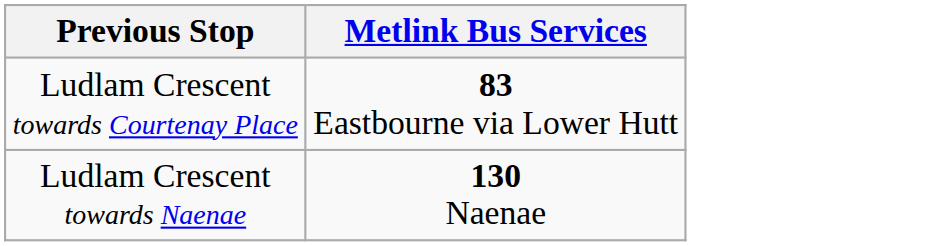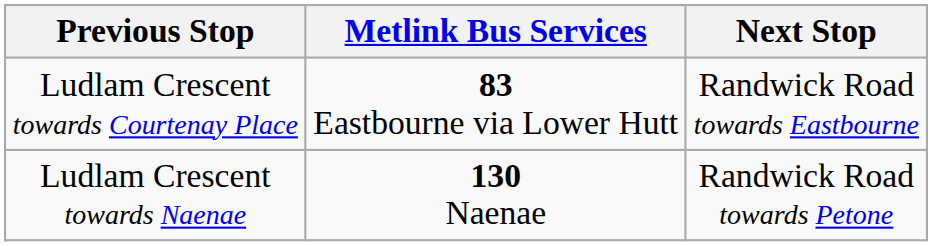+ column: Next Stop | Randwick Road towards Eastbourne | Randwick Road towards Petone
